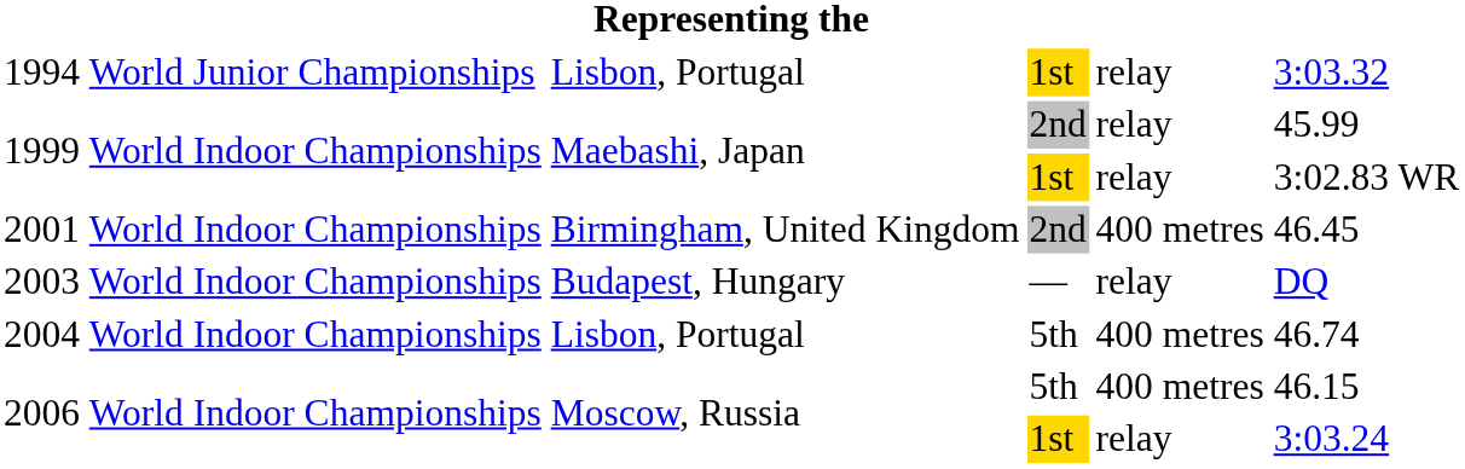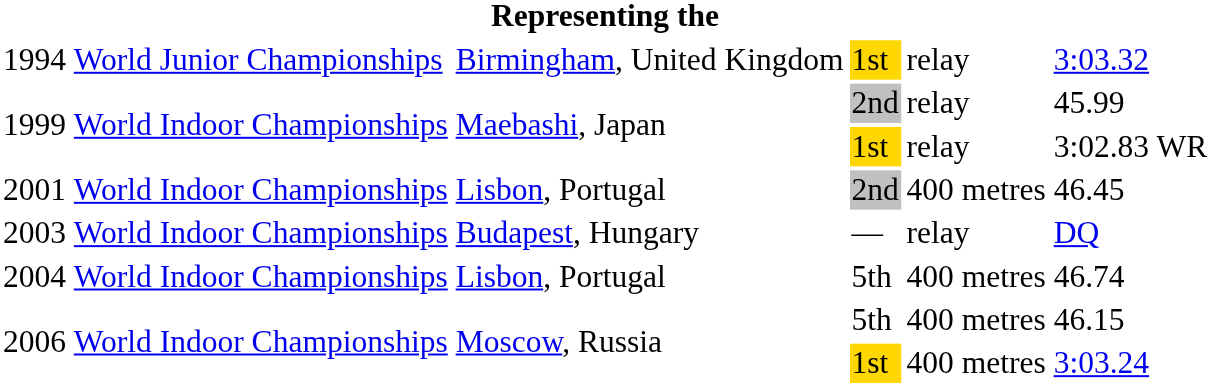1994 | column 3: Lisbon, Portugal -> Birmingham, United Kingdom
2001 | column 3: Birmingham, United Kingdom -> Lisbon, Portugal
2006 / 1st | column 5: relay -> 400 metres
